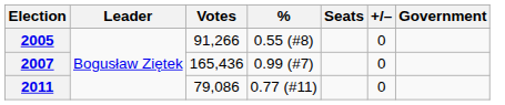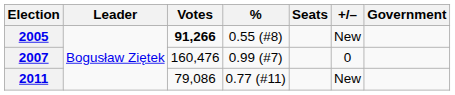2005 | Votes: normal -> bold
2005 | +/–: 0 -> New
2007 | Votes: 165,436 -> 160,476
2011 | +/–: 0 -> New
